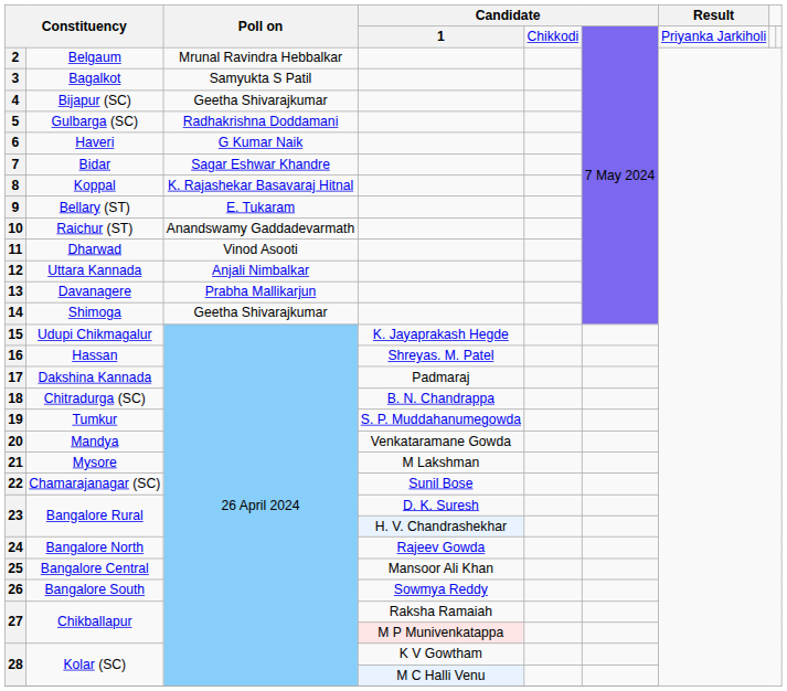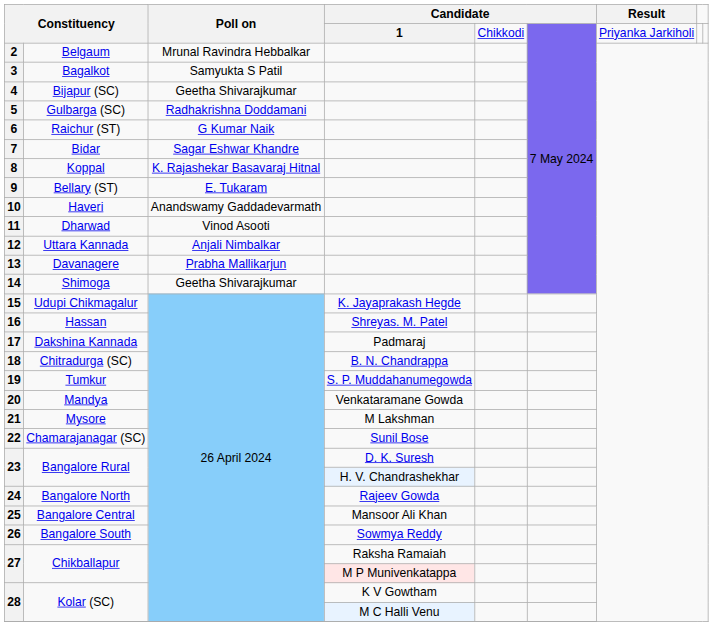6 | column 2: Haveri -> Raichur (ST)
10 | column 2: Raichur (ST) -> Haveri
